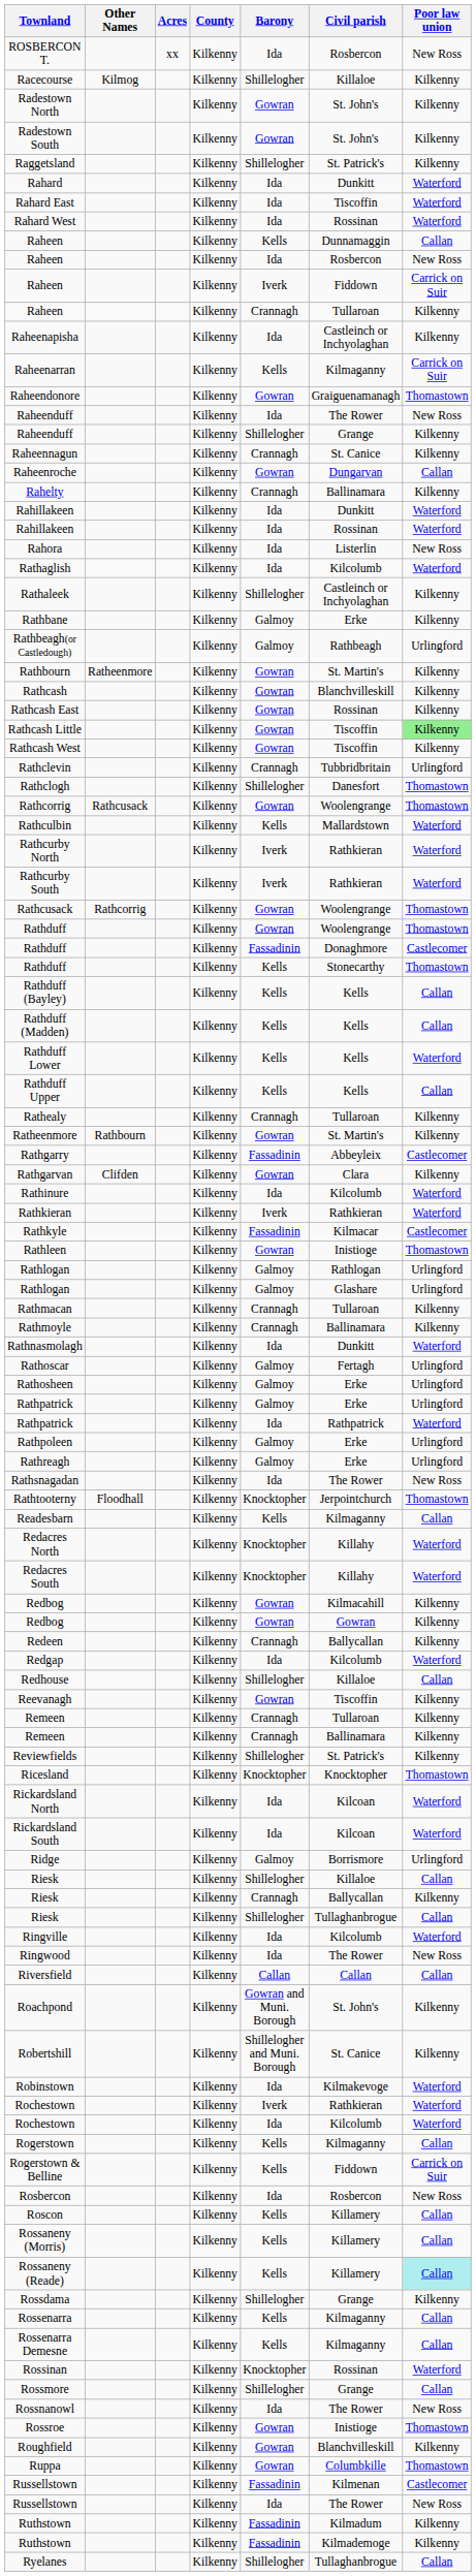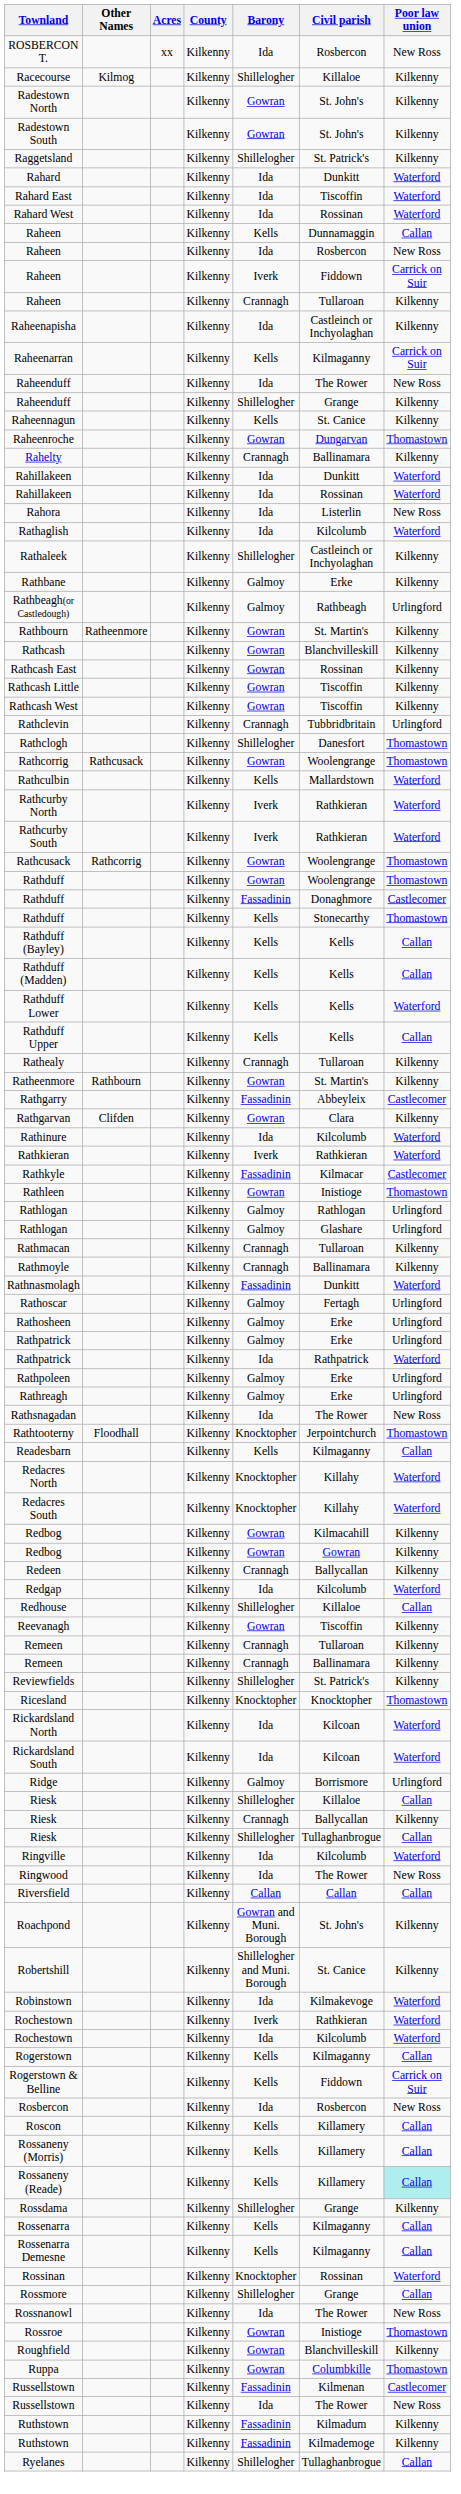- row: Raheendonore | Kilkenny | Gowran | Graiguenamanagh | Thomastown
Raheennagun | Barony: Crannagh -> Kells
Raheenroche | Poor law union: Callan -> Thomastown
Rathcash Little | Poor law union: lightgreen background -> no background
Rathnasmolagh | Barony: Ida -> Fassadinin
